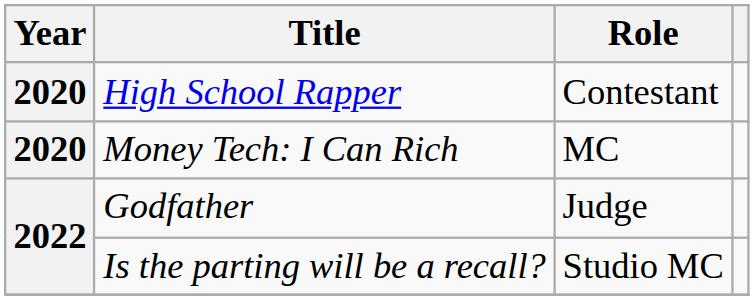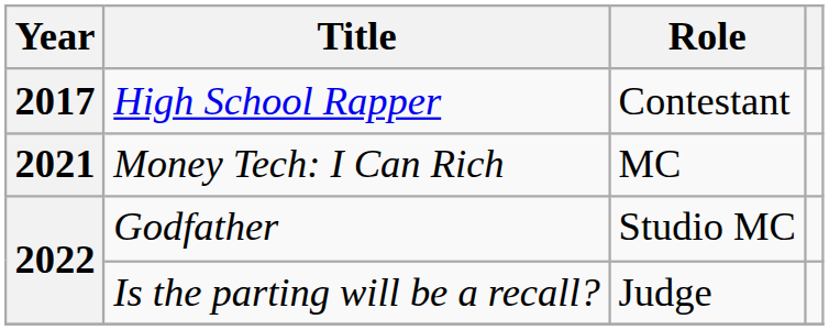High School Rapper | Year: 2020 -> 2017
Money Tech: I Can Rich | Year: 2020 -> 2021
Godfather | Role: Judge -> Studio MC
Is the parting will be a recall? | Role: Studio MC -> Judge
